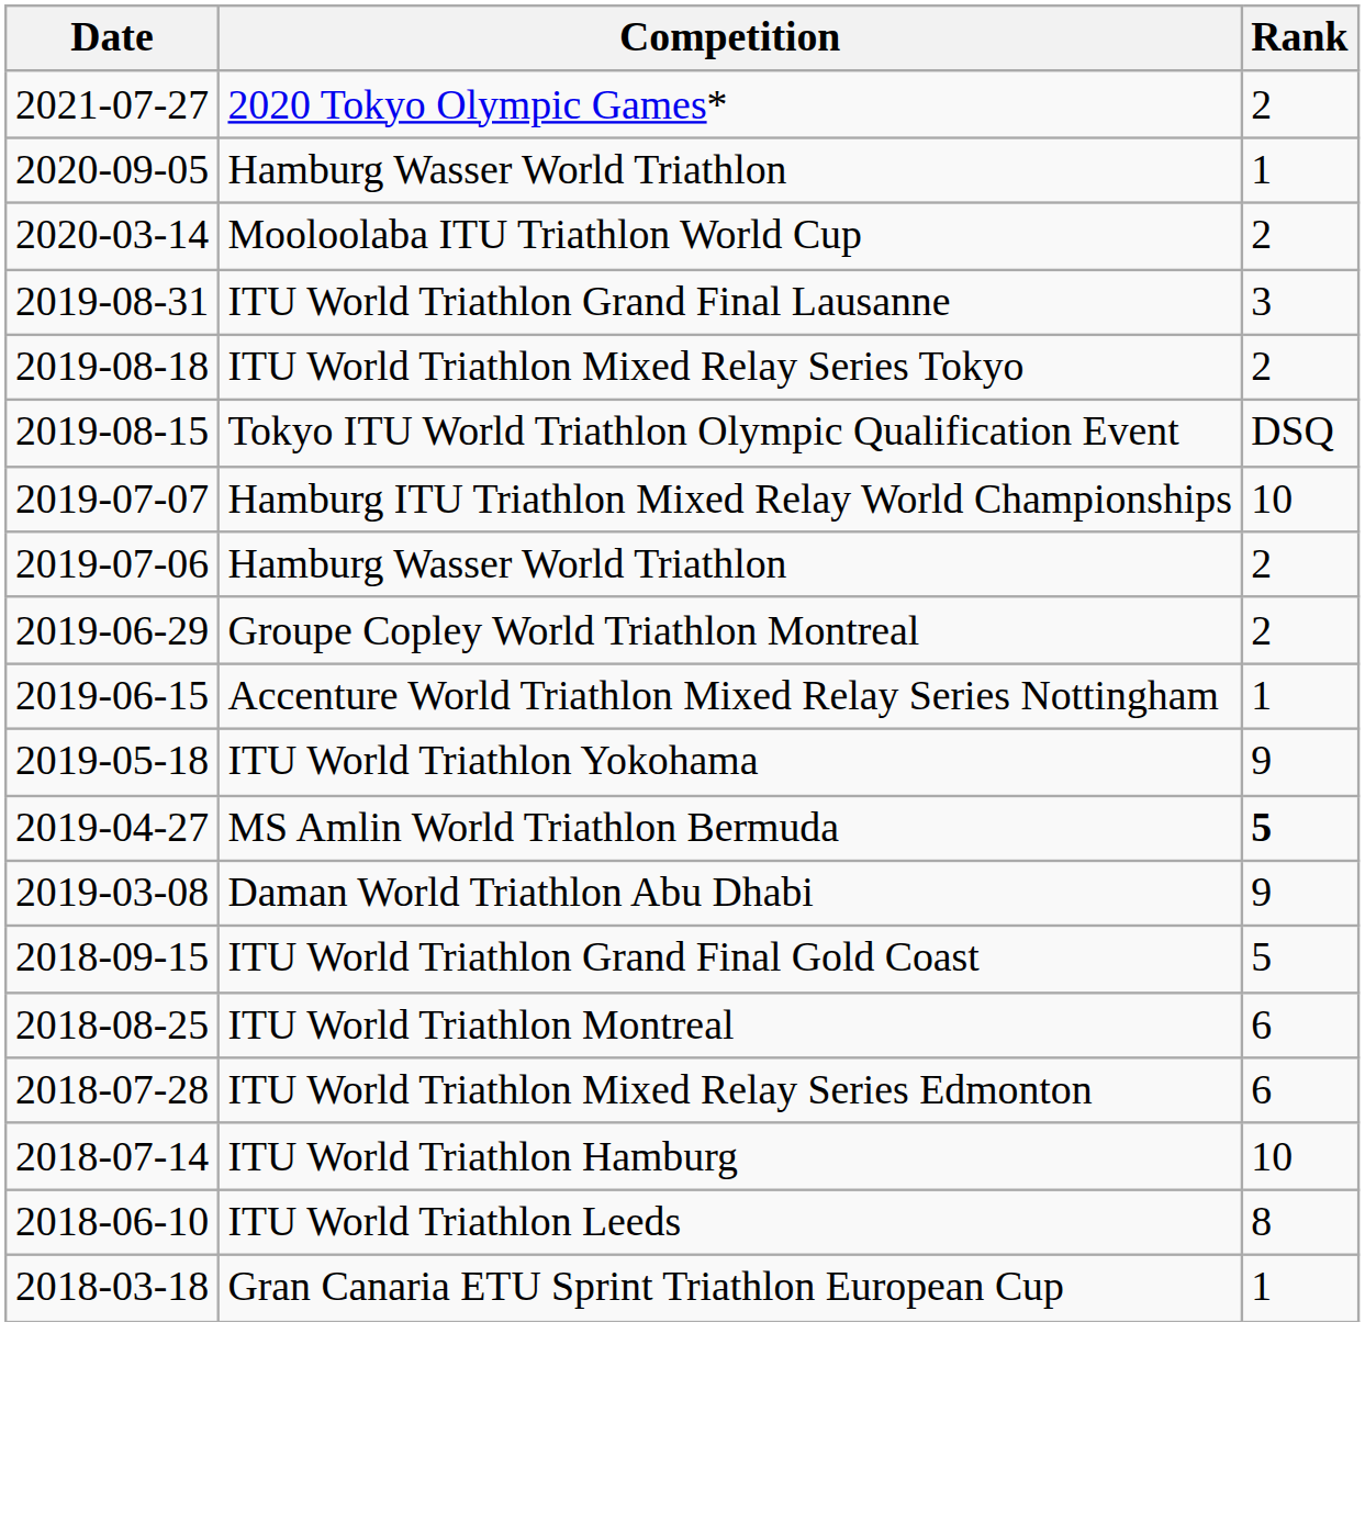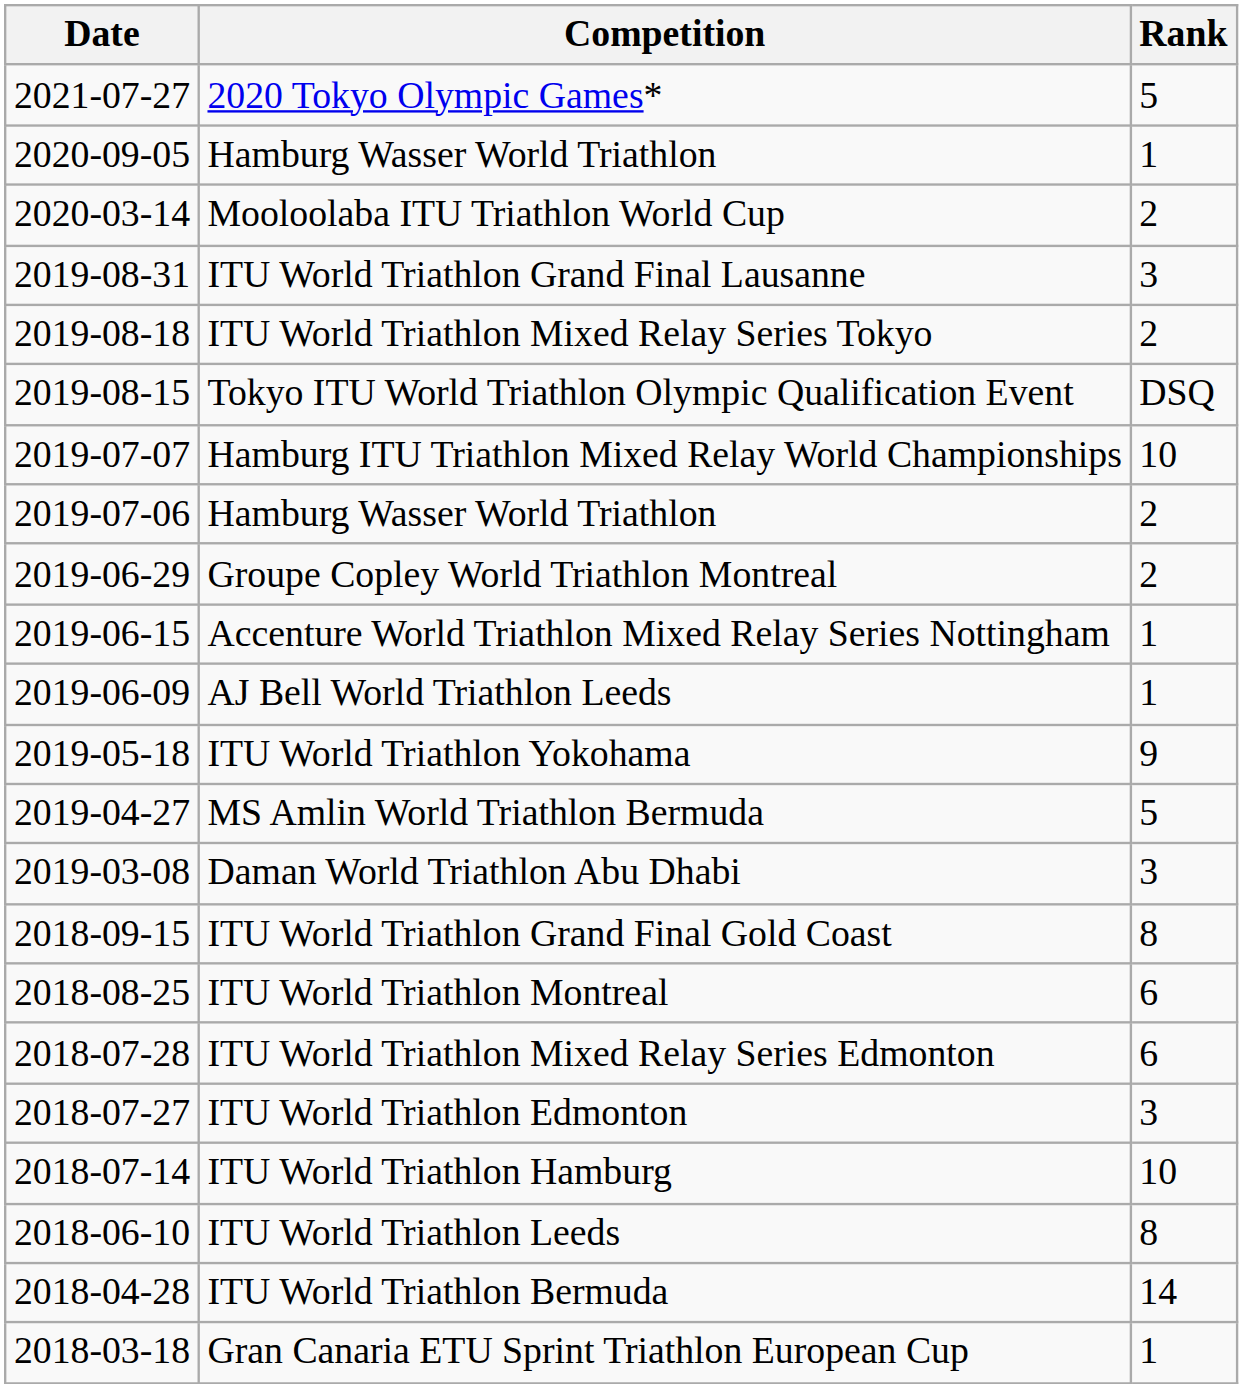2020 Tokyo Olympic Games* | Rank: 2 -> 5
+ row: 2019-06-09 | AJ Bell World Triathlon Leeds | 1
MS Amlin World Triathlon Bermuda | Rank: bold -> normal
Daman World Triathlon Abu Dhabi | Rank: 9 -> 3
ITU World Triathlon Grand Final Gold Coast | Rank: 5 -> 8
+ row: 2018-07-27 | ITU World Triathlon Edmonton | 3
+ row: 2018-04-28 | ITU World Triathlon Bermuda | 14
